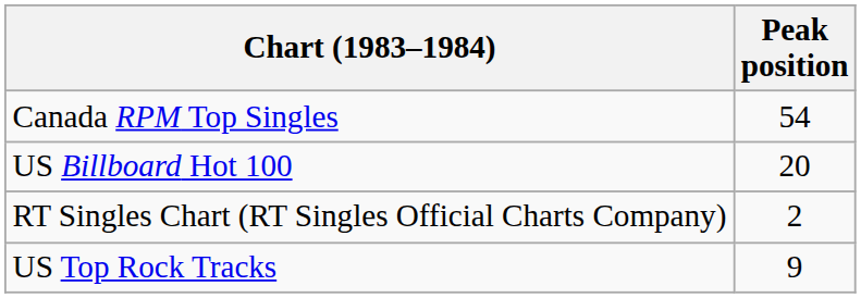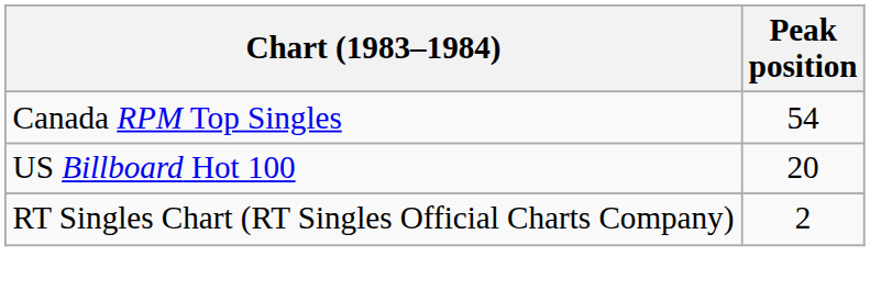- row: US Top Rock Tracks | 9
